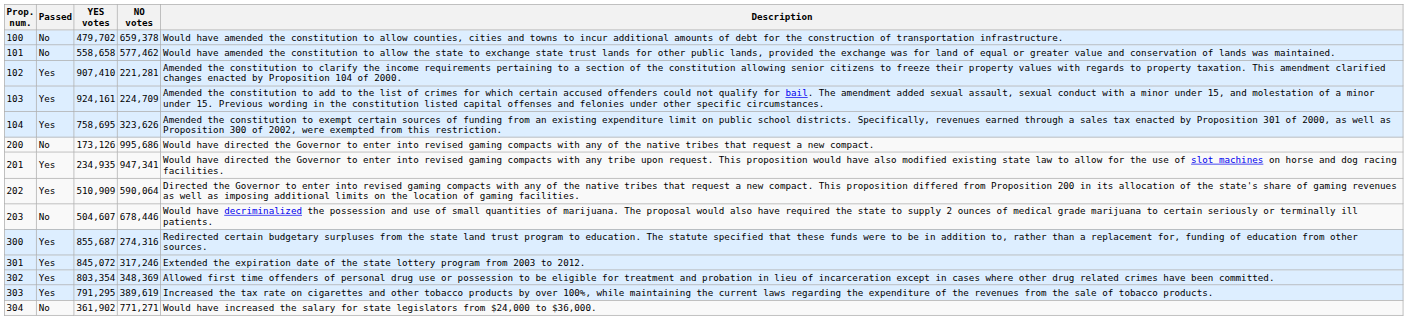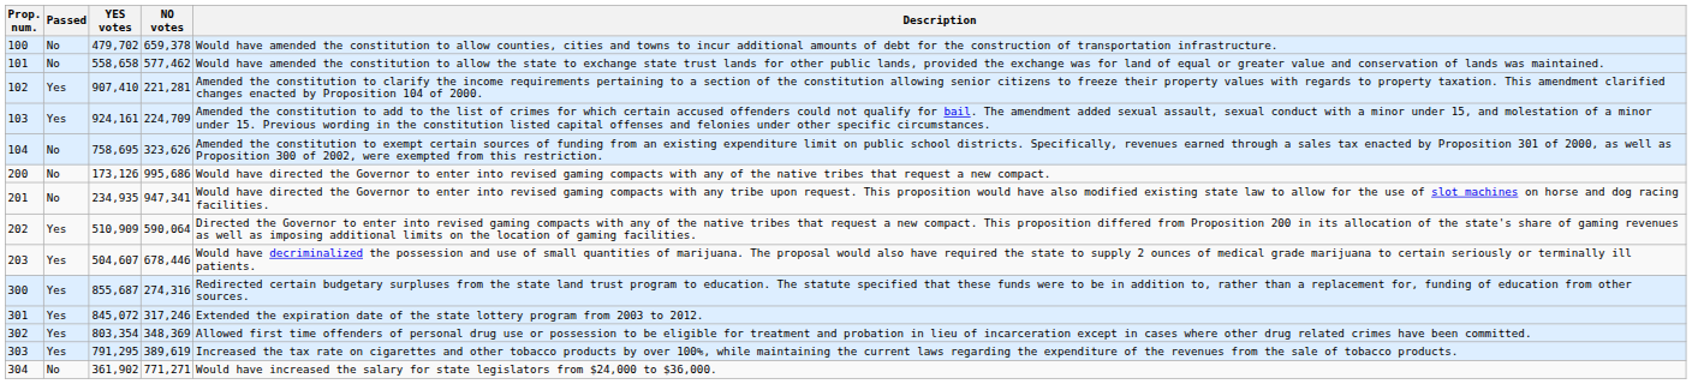104 | Passed: Yes -> No
201 | Passed: Yes -> No
203 | Passed: No -> Yes
